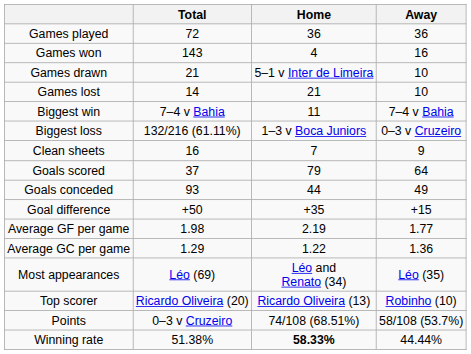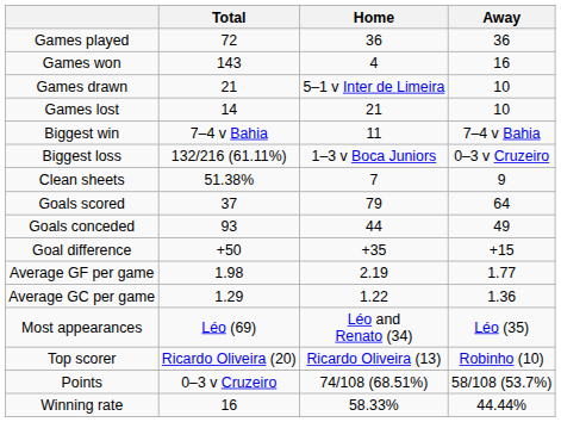Clean sheets | Total: 16 -> 51.38%
Winning rate | Total: 51.38% -> 16
Winning rate | Home: bold -> normal
